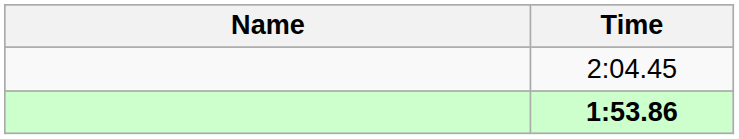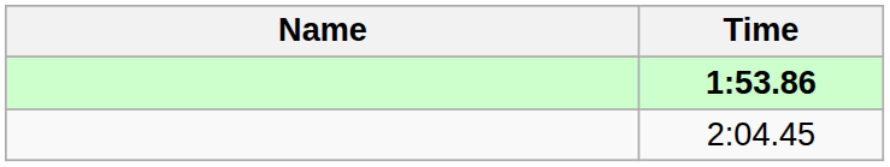rows swapped: 1:53.86 <-> 2:04.45
